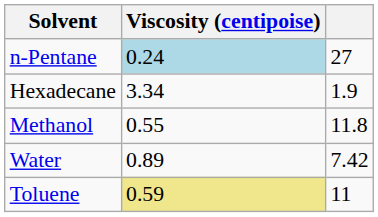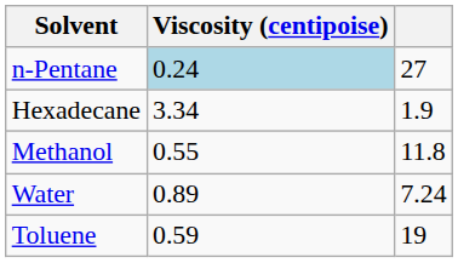Water | column 3: 7.42 -> 7.24
Toluene | Viscosity (centipoise): khaki background -> no background
Toluene | column 3: 11 -> 19
